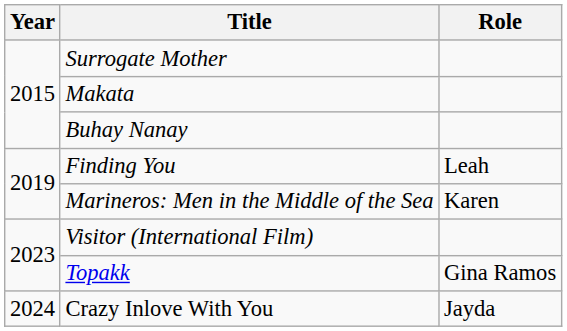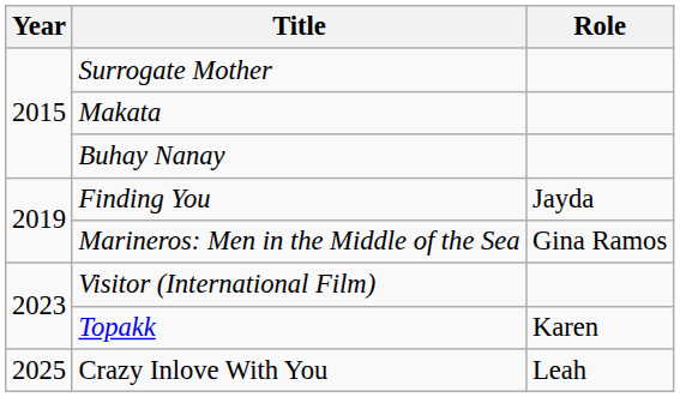Finding You | Role: Leah -> Jayda
Marineros: Men in the Middle of the Sea | Role: Karen -> Gina Ramos
Topakk | Role: Gina Ramos -> Karen
Crazy Inlove With You | Year: 2024 -> 2025
Crazy Inlove With You | Role: Jayda -> Leah
